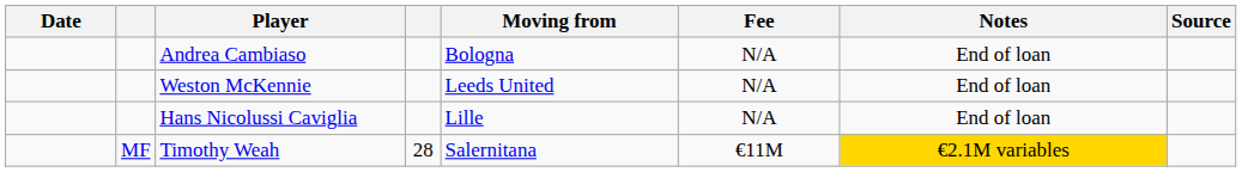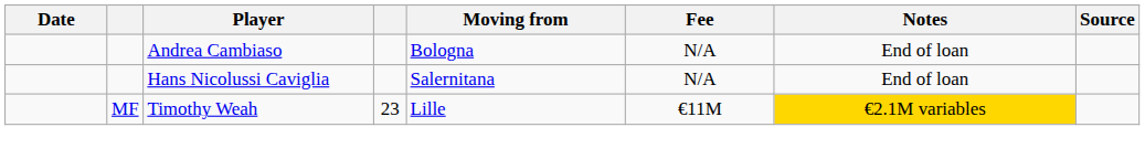- row: Weston McKennie | Leeds United | N/A | End of loan
Hans Nicolussi Caviglia | Moving from: Lille -> Salernitana
Timothy Weah | column 4: 28 -> 23
Timothy Weah | Moving from: Salernitana -> Lille
